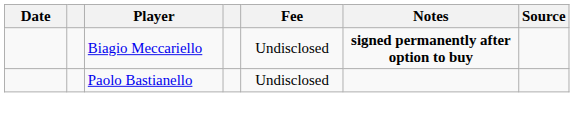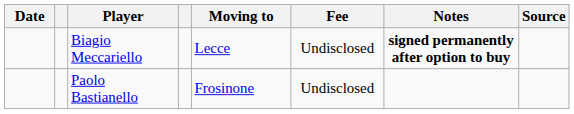+ column: Moving to | Lecce | Frosinone
